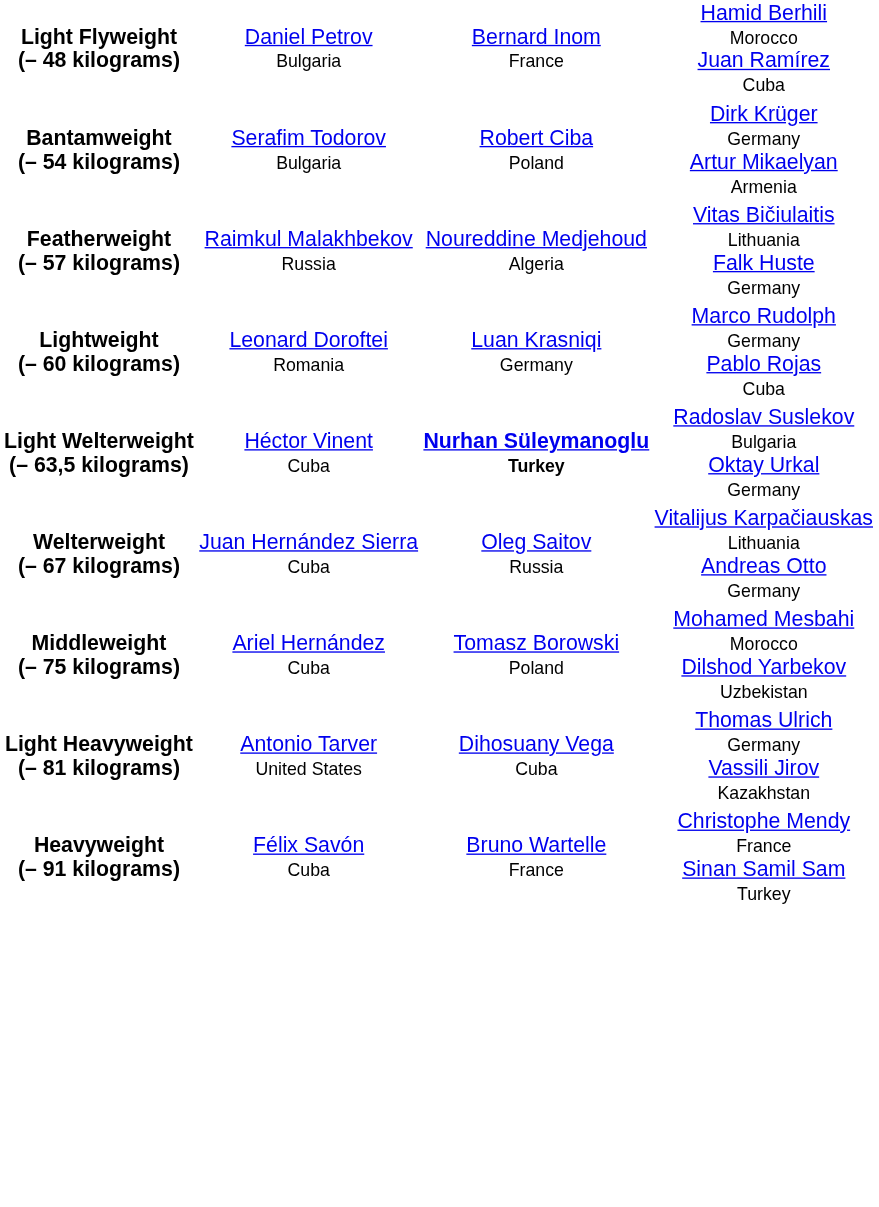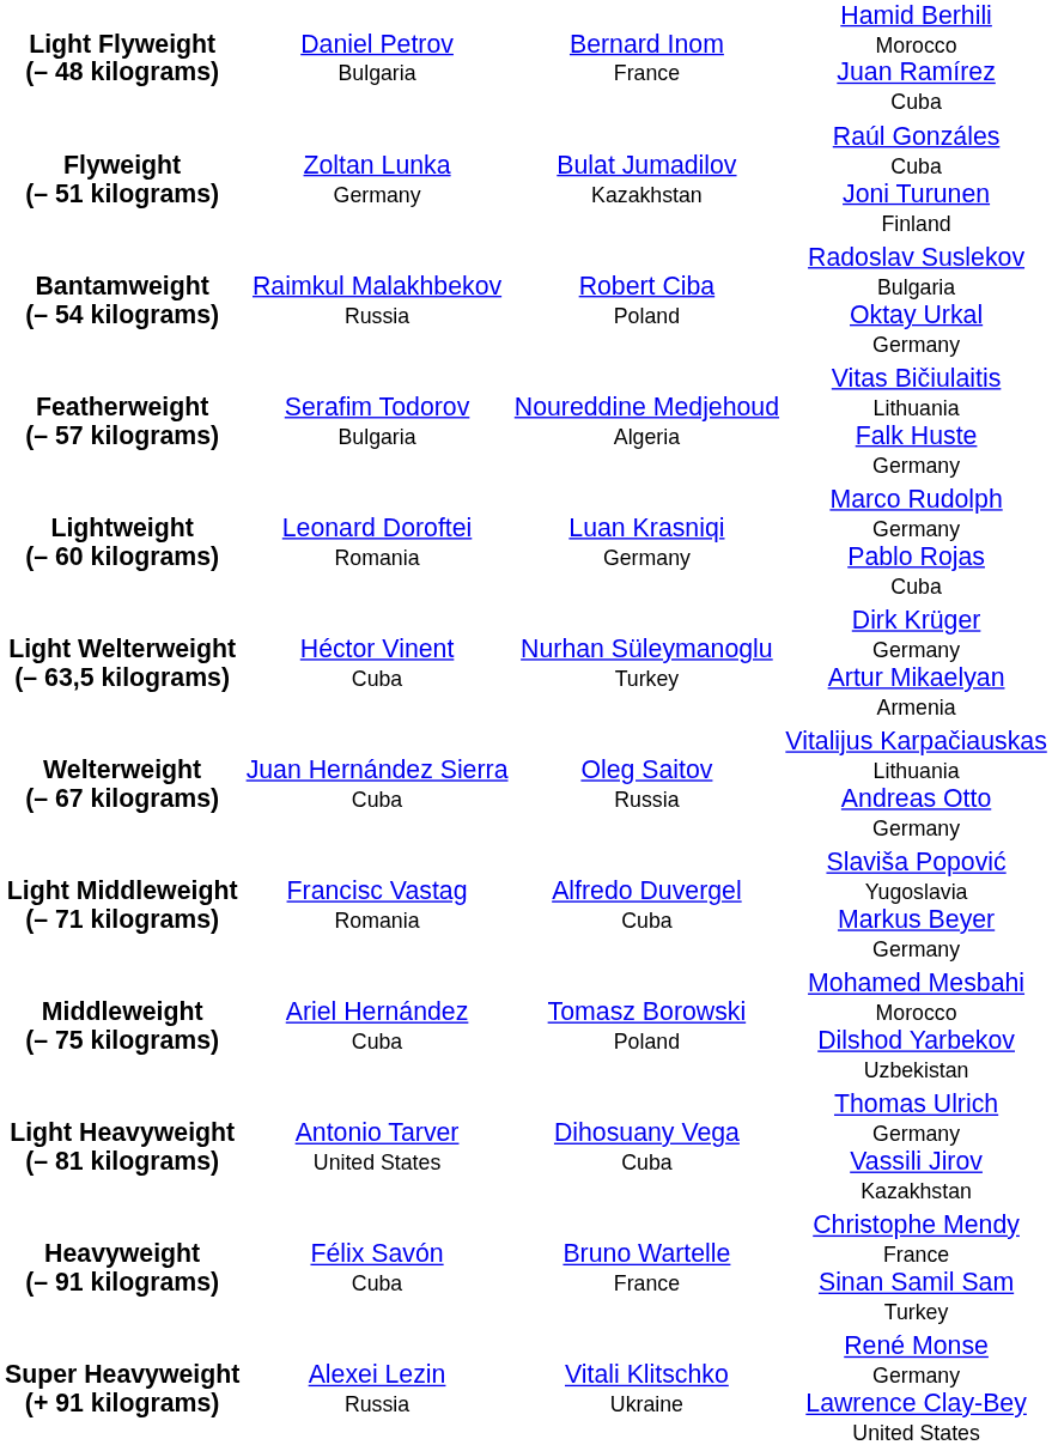+ row: Flyweight (– 51 kilograms) | Zoltan Lunka Germany | Bulat Jumadilov Kazakhstan | Raúl Gonzáles Cuba Joni Turunen Finland
Bantamweight (– 54 kilograms) | column 2: Serafim Todorov Bulgaria -> Raimkul Malakhbekov Russia
Bantamweight (– 54 kilograms) | column 4: Dirk Krüger Germany Artur Mikaelyan Armenia -> Radoslav Suslekov Bulgaria Oktay Urkal Germany
Featherweight (– 57 kilograms) | column 2: Raimkul Malakhbekov Russia -> Serafim Todorov Bulgaria
Light Welterweight (– 63,5 kilograms) | column 3: bold -> normal
Light Welterweight (– 63,5 kilograms) | column 4: Radoslav Suslekov Bulgaria Oktay Urkal Germany -> Dirk Krüger Germany Artur Mikaelyan Armenia
+ row: Light Middleweight (– 71 kilograms) | Francisc Vastag Romania | Alfredo Duvergel Cuba | Slaviša Popović Yugoslavia Markus Beyer Germany
+ row: Super Heavyweight (+ 91 kilograms) | Alexei Lezin Russia | Vitali Klitschko Ukraine | René Monse Germany Lawrence Clay-Bey United States
